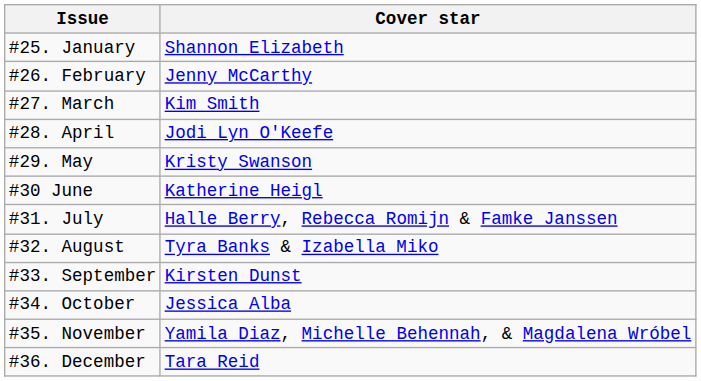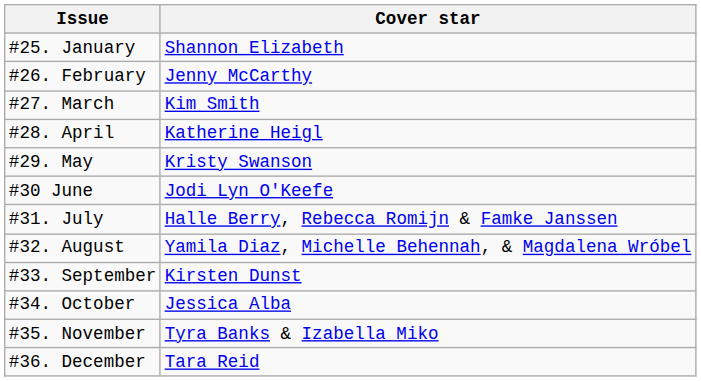#28. April | Cover star: Jodi Lyn O'Keefe -> Katherine Heigl
#30 June | Cover star: Katherine Heigl -> Jodi Lyn O'Keefe
#32. August | Cover star: Tyra Banks & Izabella Miko -> Yamila Diaz, Michelle Behennah, & Magdalena Wróbel
#35. November | Cover star: Yamila Diaz, Michelle Behennah, & Magdalena Wróbel -> Tyra Banks & Izabella Miko
